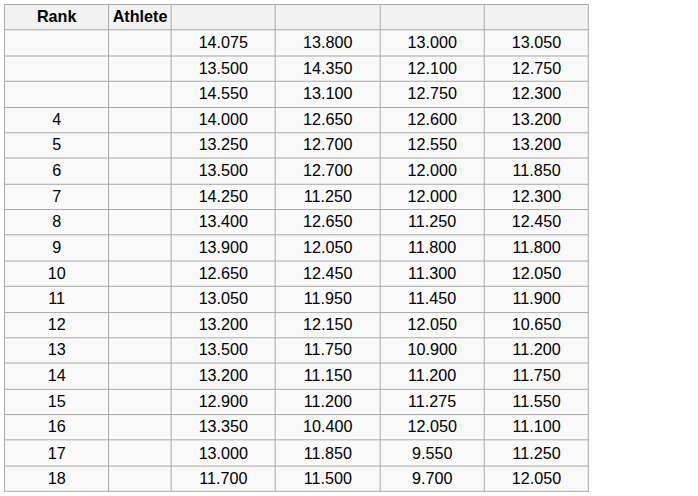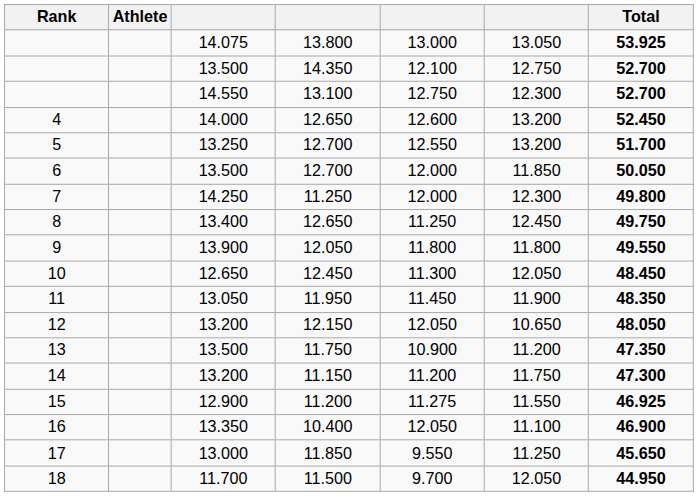+ column: Total | 53.925 | 52.700 | 52.700 | 52.450 | 51.700 | 50.050 | 49.800 | 49.750 | 49.550 | 48.450 | 48.350 | 48.050 | 47.350 | 47.300 | 46.925 | 46.900 | 45.650 | 44.950
